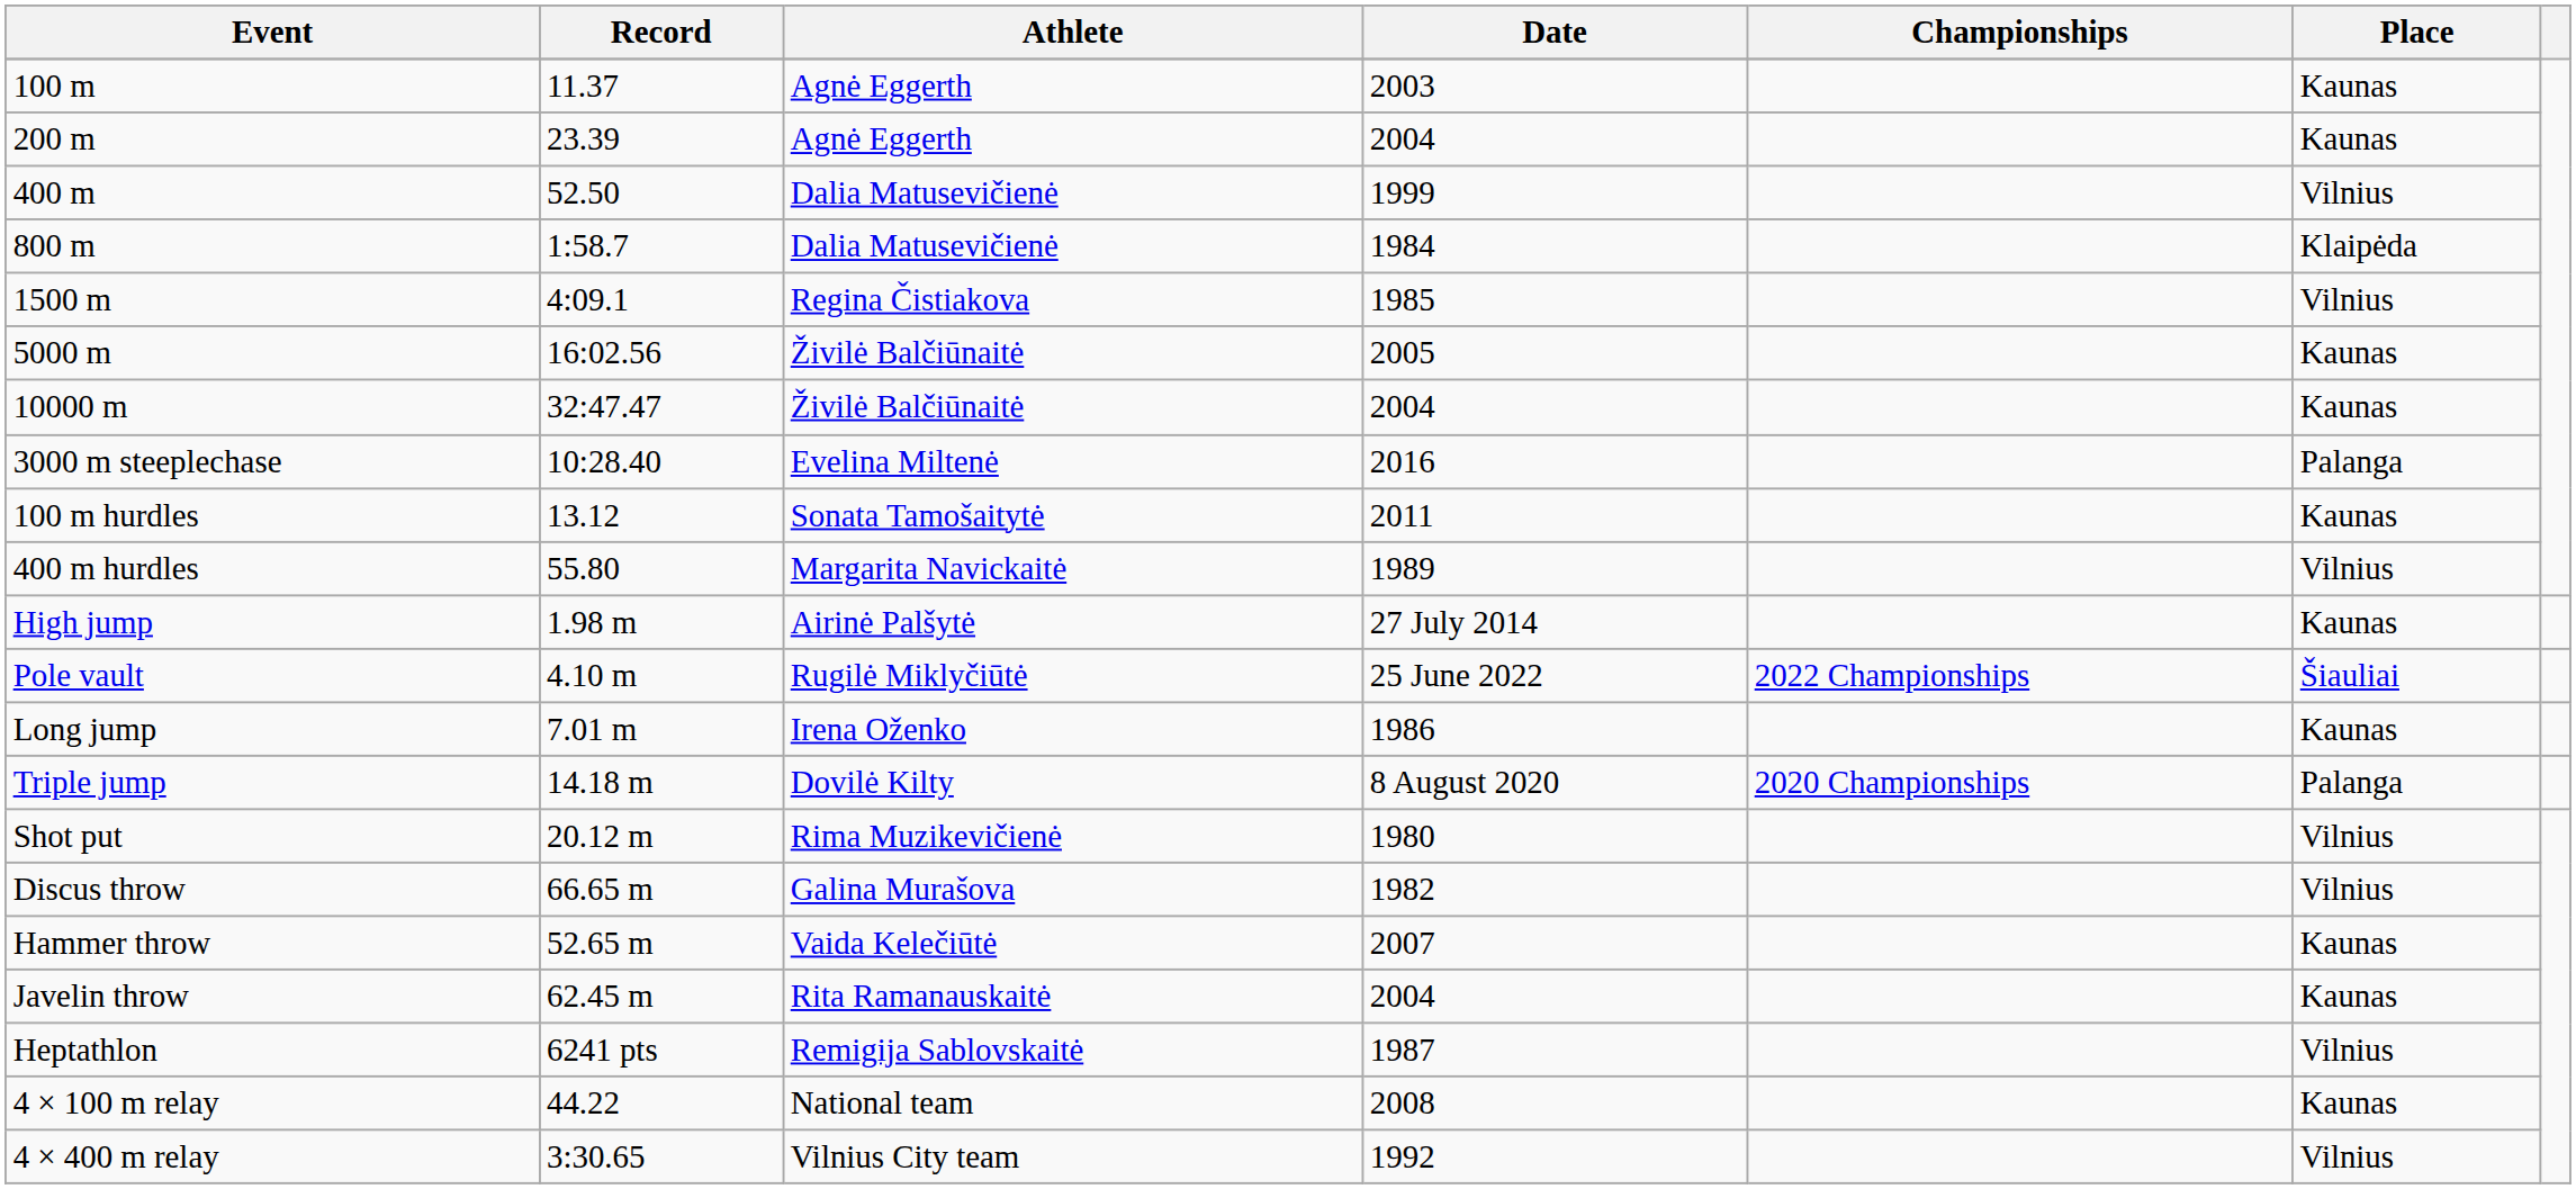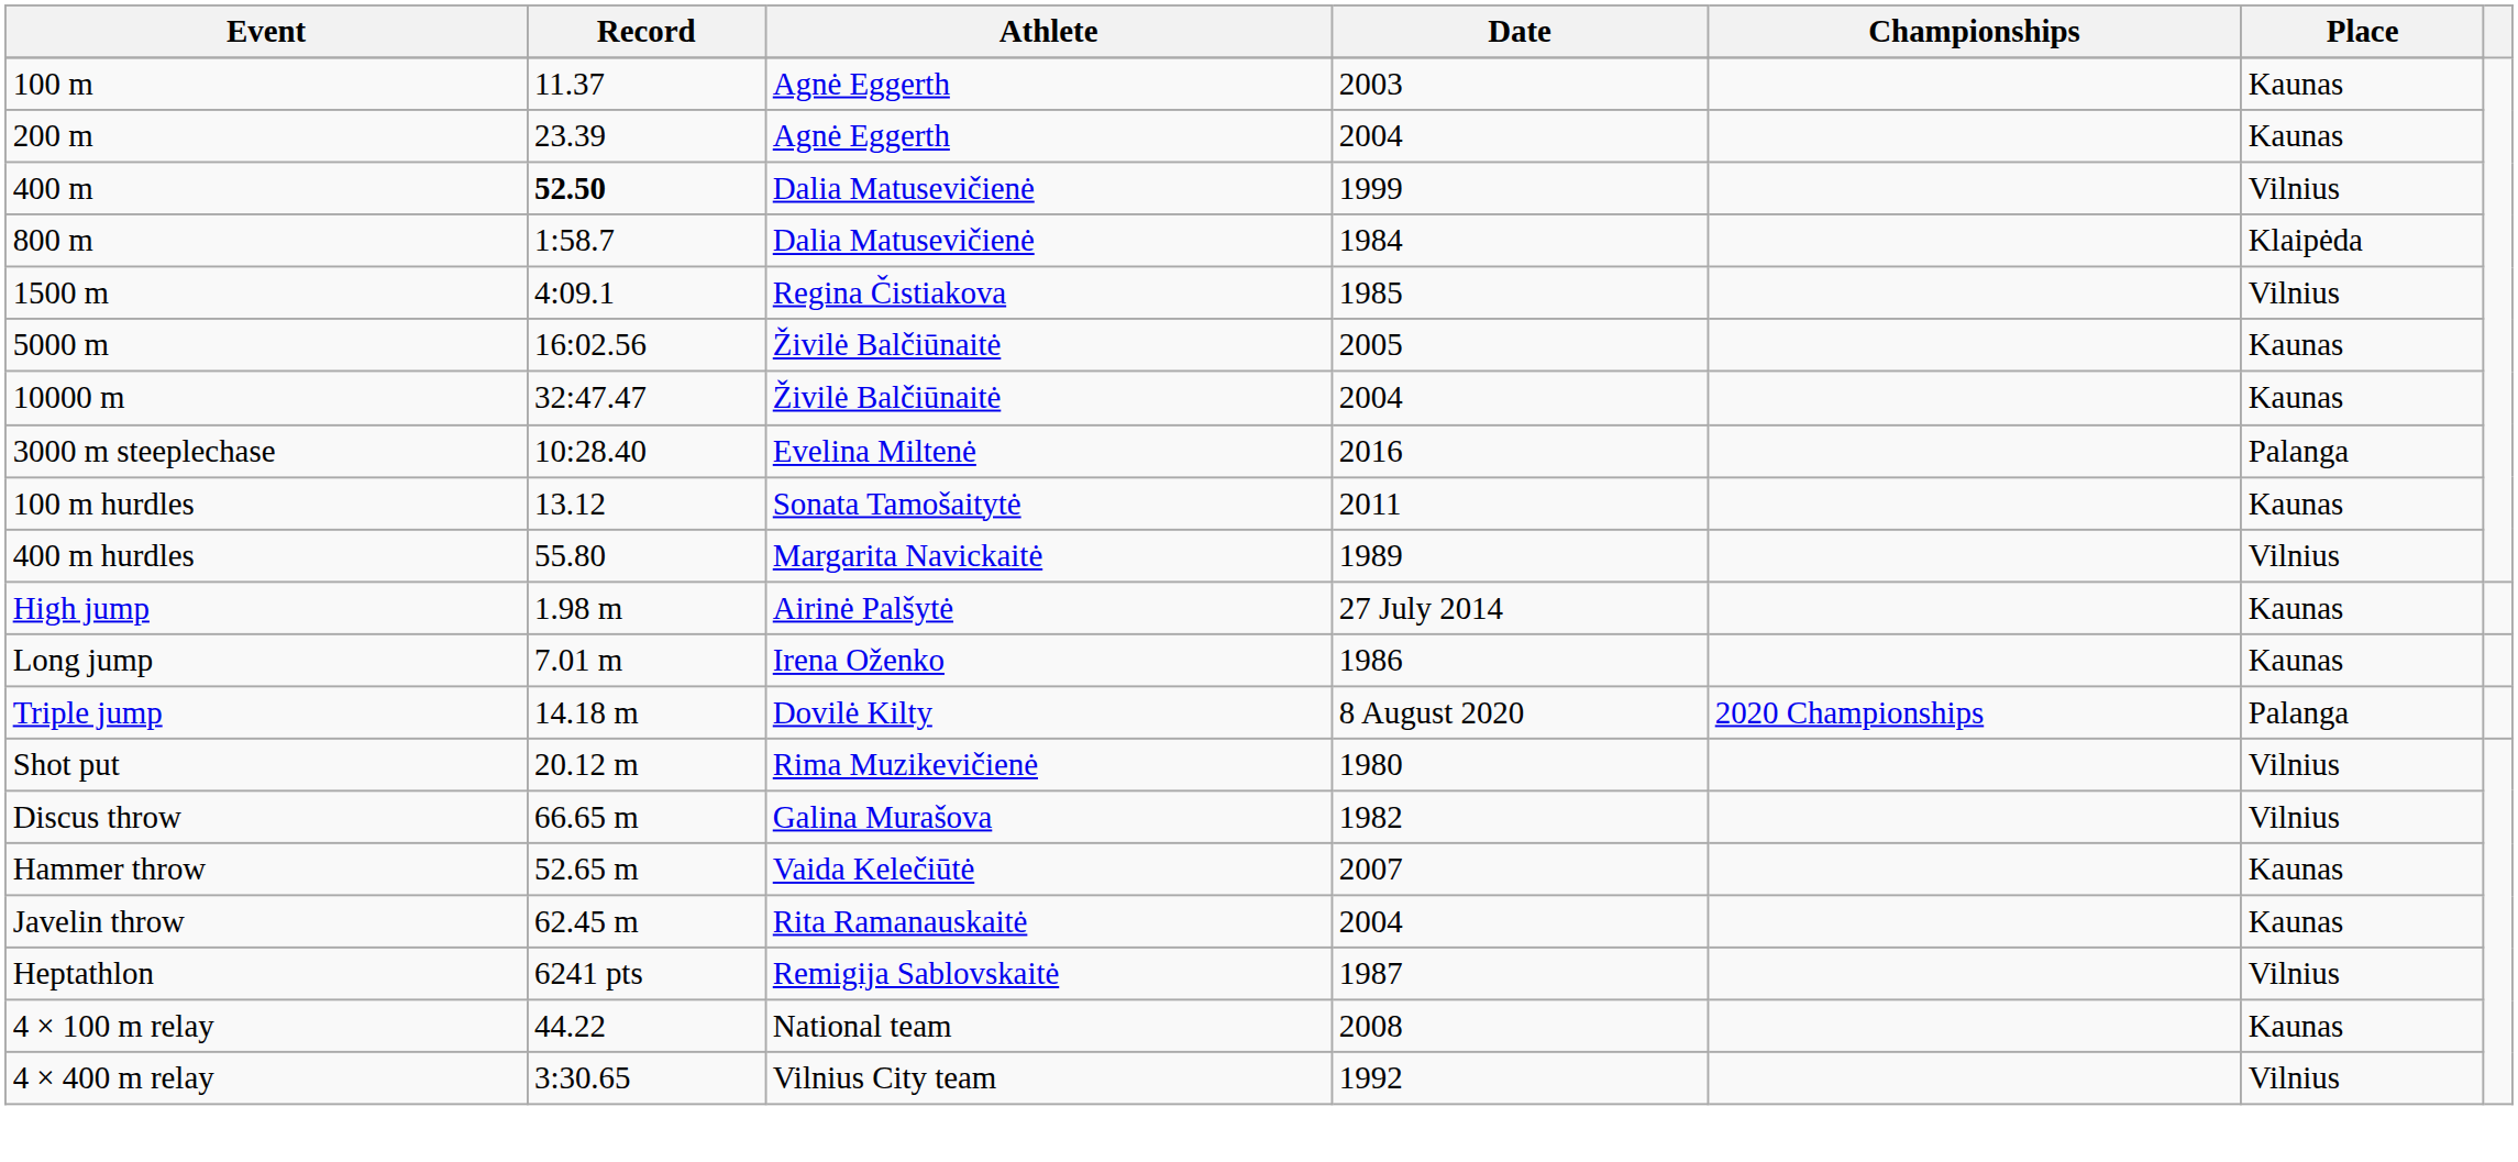400 m | Record: normal -> bold
- row: Pole vault | 4.10 m | Rugilė Miklyčiūtė | 25 June 2022 | 2022 Championships | Šiauliai
